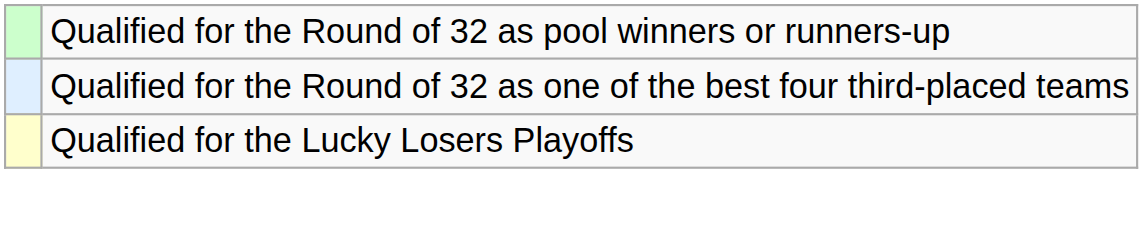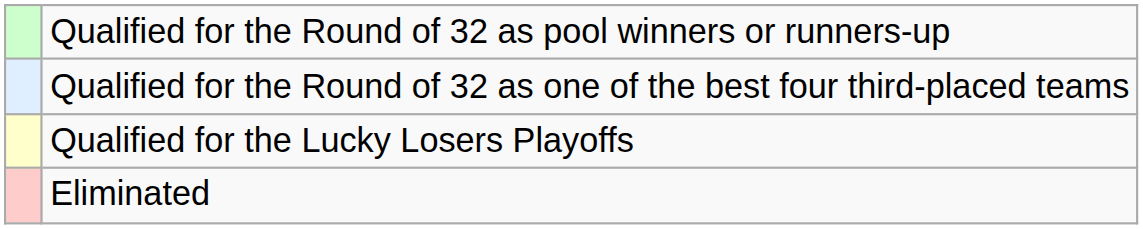+ row: Eliminated
